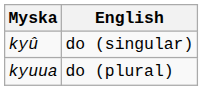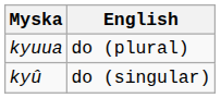rows swapped: kyû <-> kyuua
